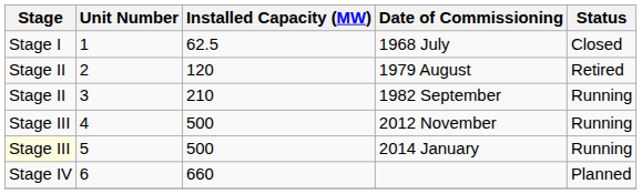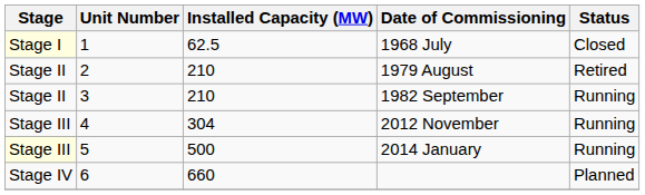1968 July | Stage: no background -> lightyellow background
1979 August | Installed Capacity (MW): 120 -> 210
2012 November | Installed Capacity (MW): 500 -> 304
